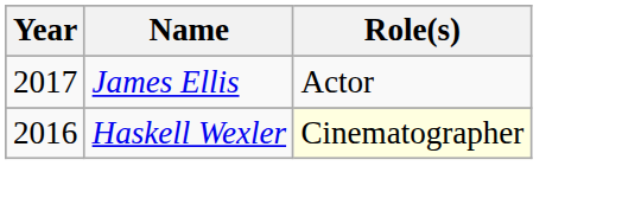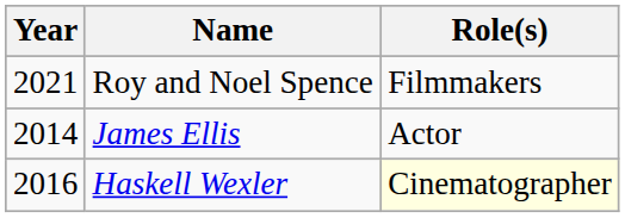+ row: 2021 | Roy and Noel Spence | Filmmakers
James Ellis | Year: 2017 -> 2014
